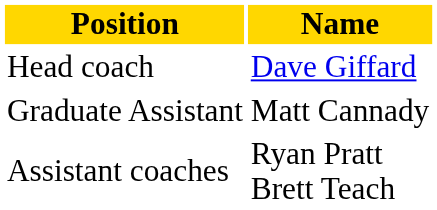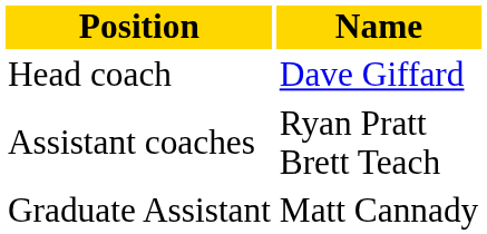rows swapped: Assistant coaches <-> Graduate Assistant
